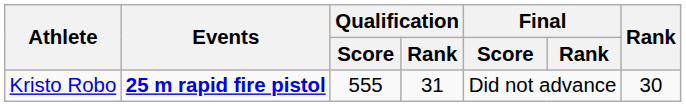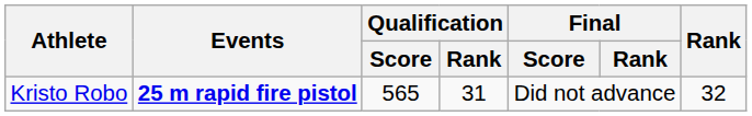Kristo Robo | Qualification / Score: 555 -> 565
Kristo Robo | Rank: 30 -> 32
